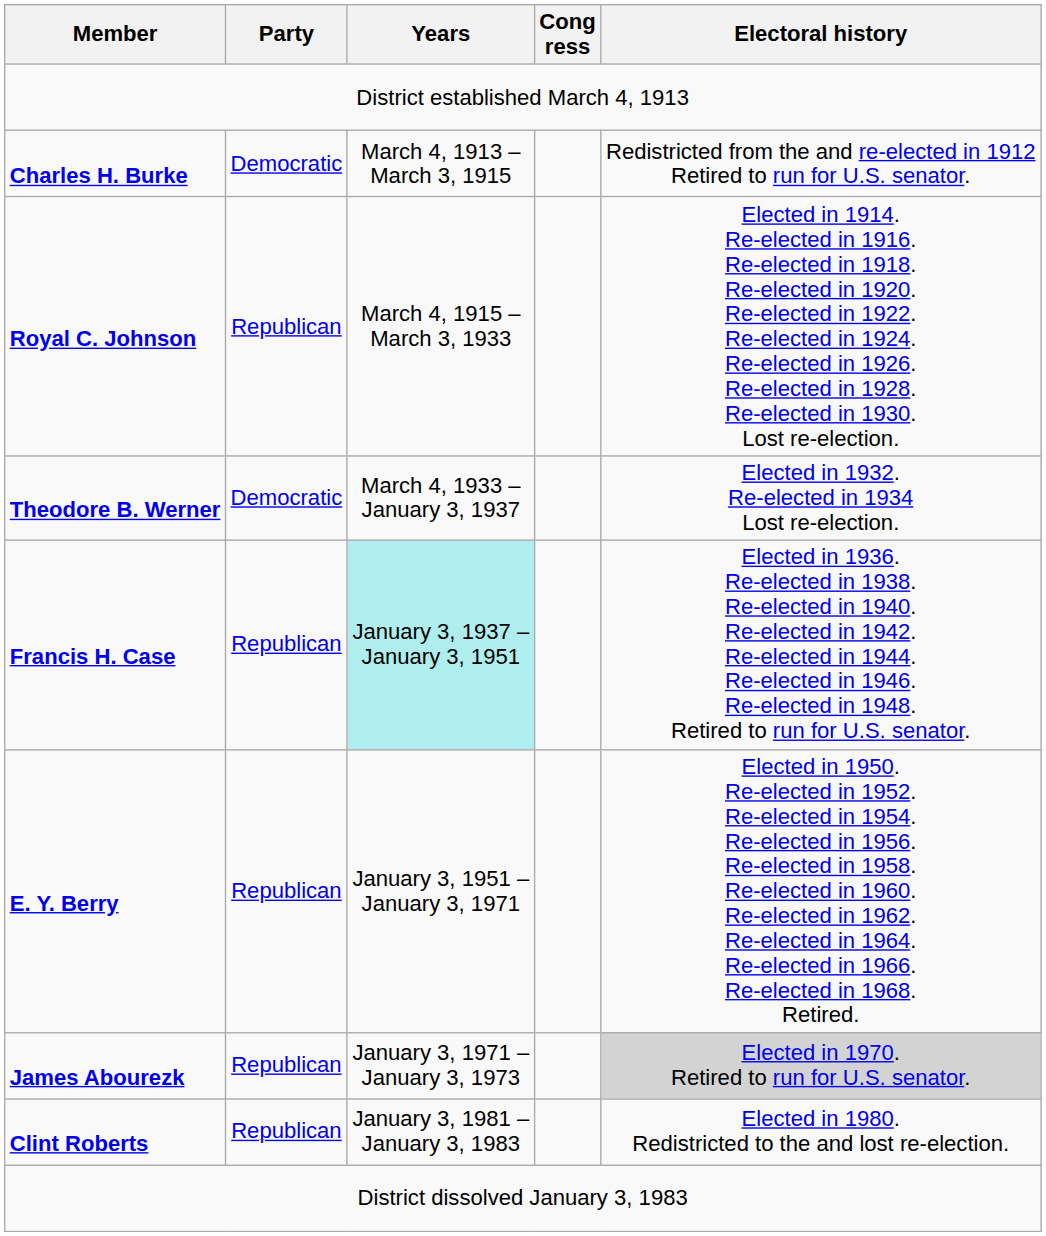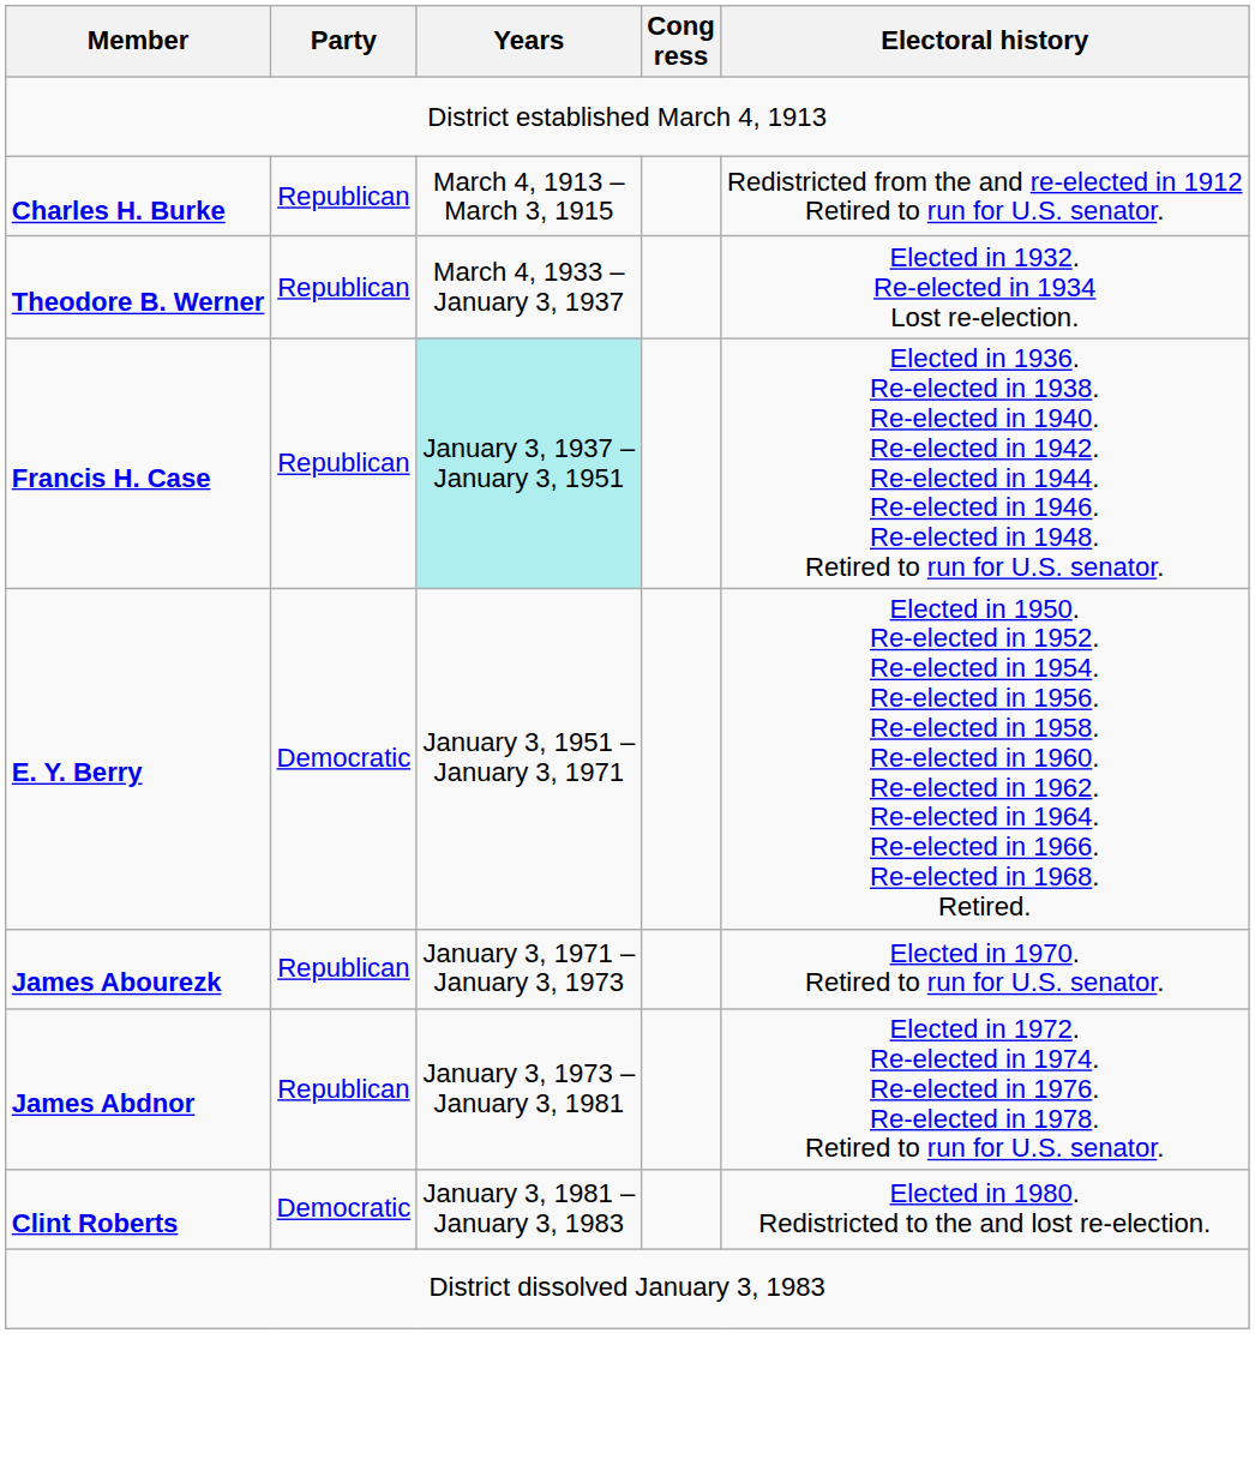Charles H. Burke | Party: Democratic -> Republican
- row: Royal C. Johnson | Republican | March 4, 1915 – March 3, 1933 | Elected in 1914. Re-elected in 1916. Re-elected in 1918. Re-elected in 1920. Re-elected in 1922. Re-elected in 1924. Re-elected in 1926. Re-elected in 1928. Re-elected in 1930. Lost re-election.
Theodore B. Werner | Party: Democratic -> Republican
E. Y. Berry | Party: Republican -> Democratic
James Abourezk | Electoral history: lightgrey background -> no background
+ row: James Abdnor | Republican | January 3, 1973 – January 3, 1981 | Elected in 1972. Re-elected in 1974. Re-elected in 1976. Re-elected in 1978. Retired to run for U.S. senator.
Clint Roberts | Party: Republican -> Democratic
